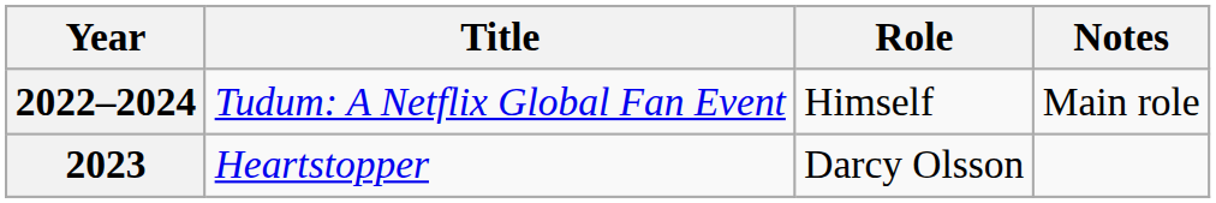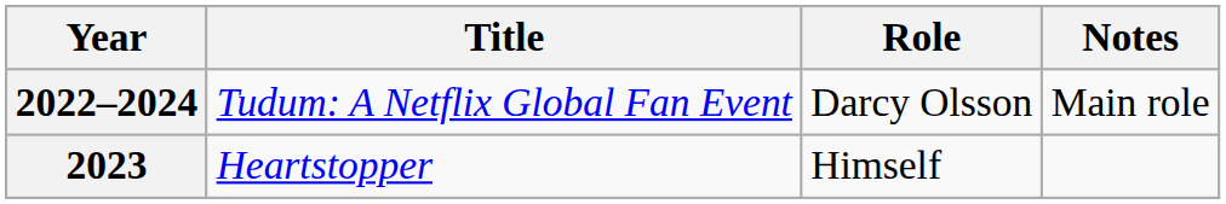2022–2024 | Role: Himself -> Darcy Olsson
2023 | Role: Darcy Olsson -> Himself
